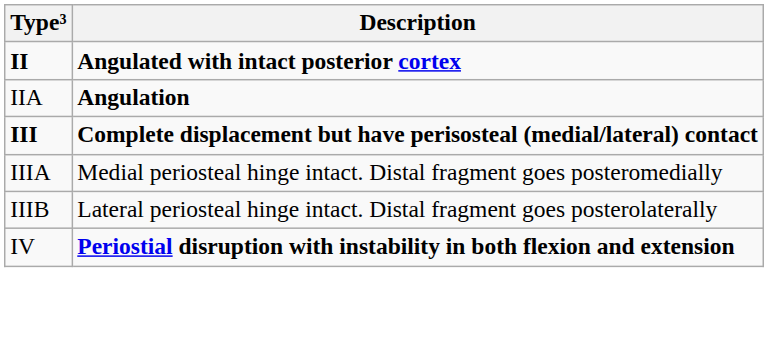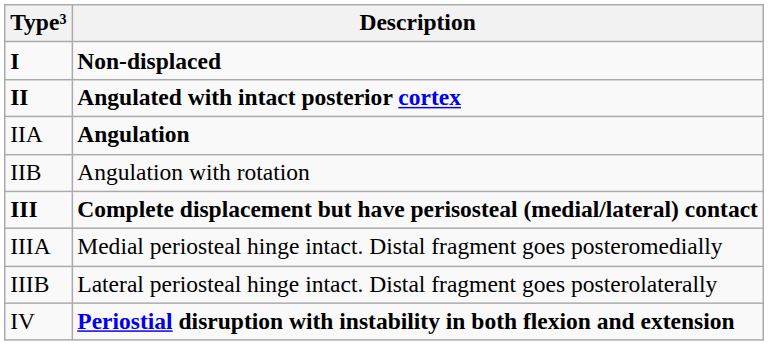+ row: I | Non-displaced
+ row: IIB | Angulation with rotation
